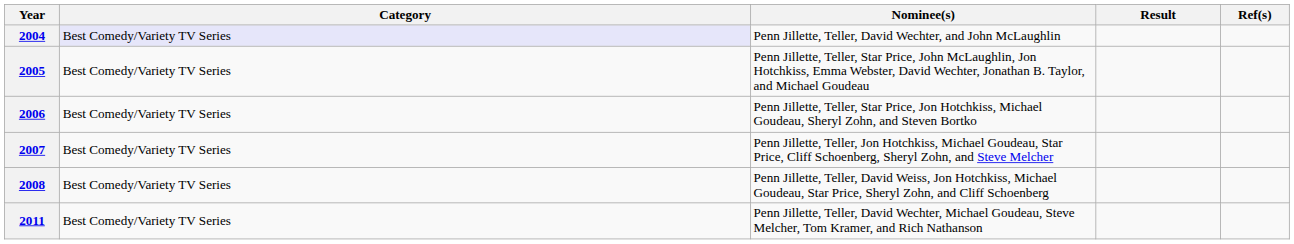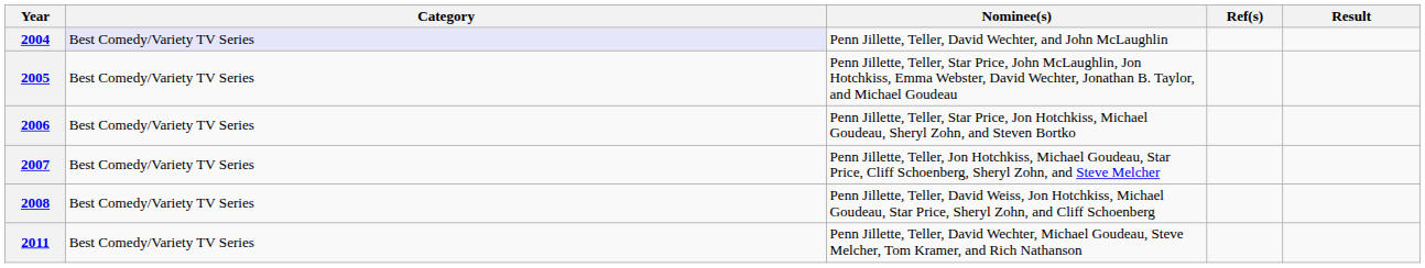columns swapped: Result <-> Ref(s)
